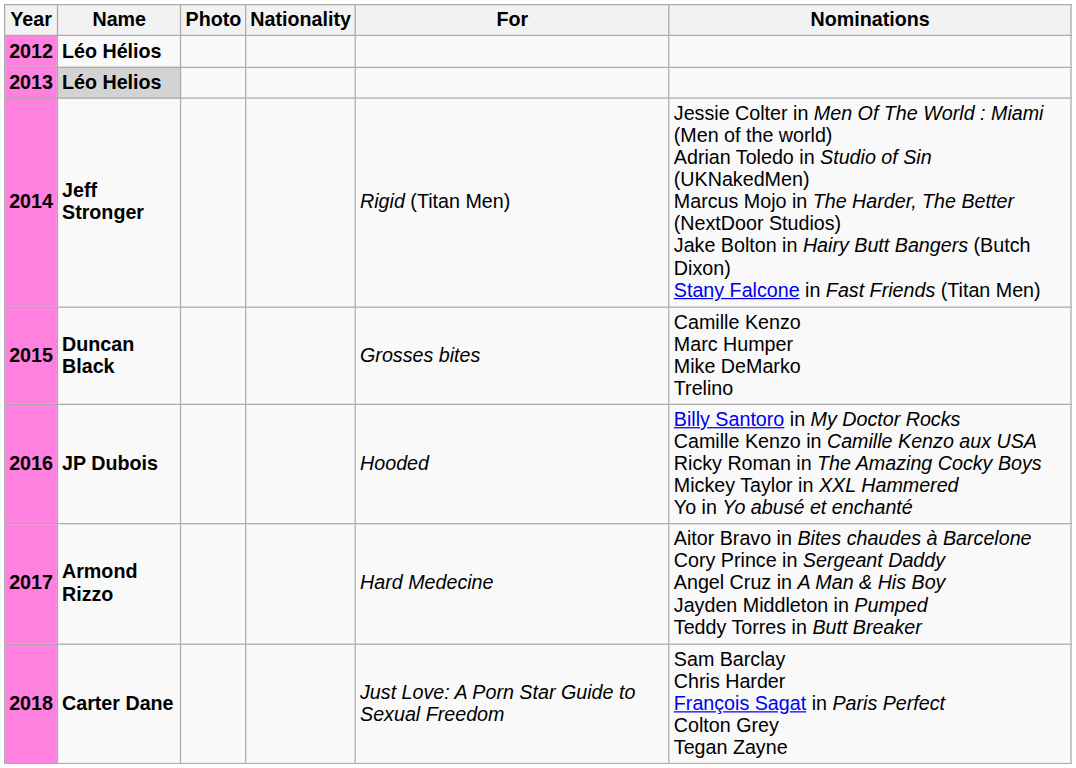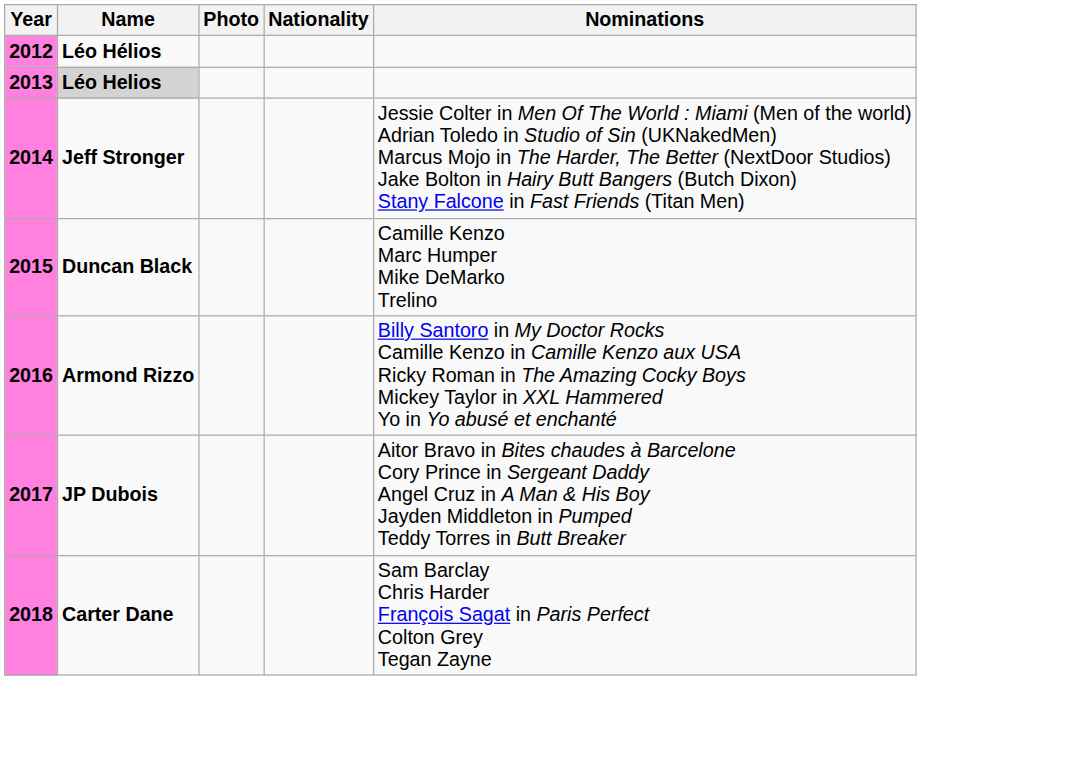- column: For | Rigid (Titan Men) | Grosses bites | Hooded | Hard Medecine | Just Love: A Porn Star Guide to Sexual Freedom
2016 | Name: JP Dubois -> Armond Rizzo
2017 | Name: Armond Rizzo -> JP Dubois
